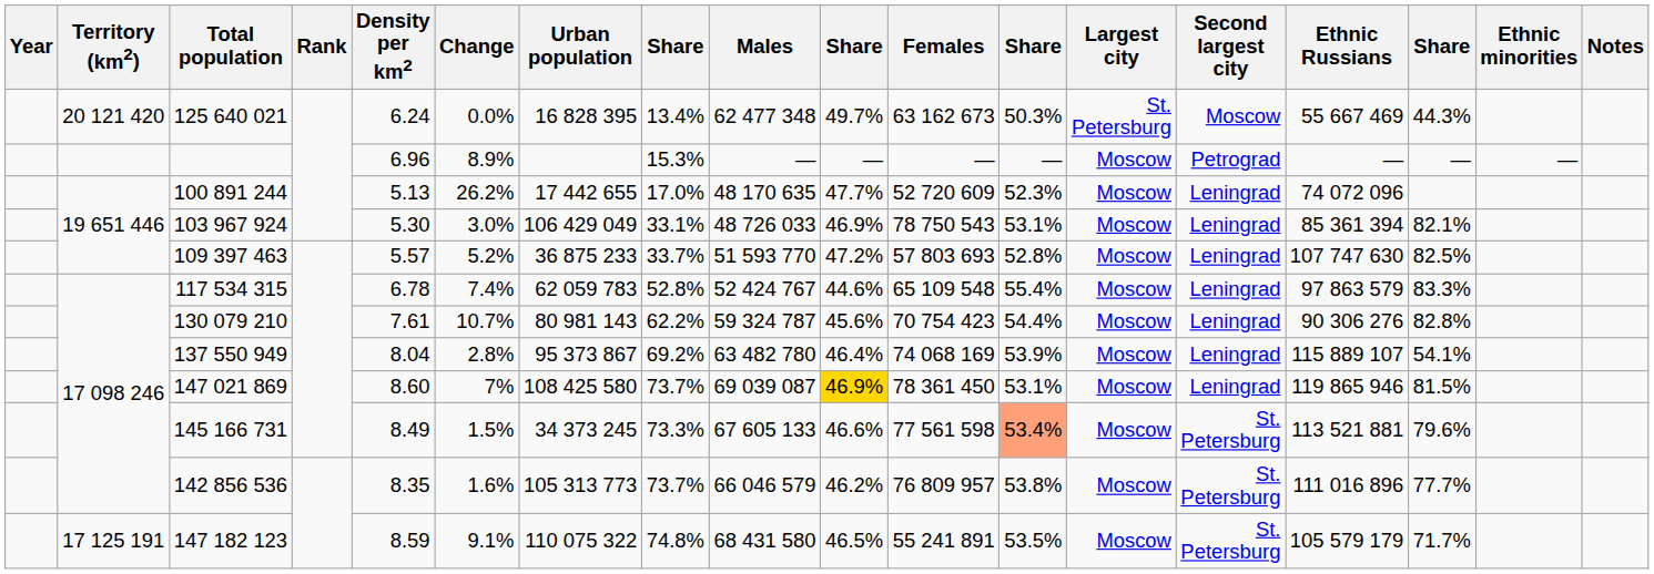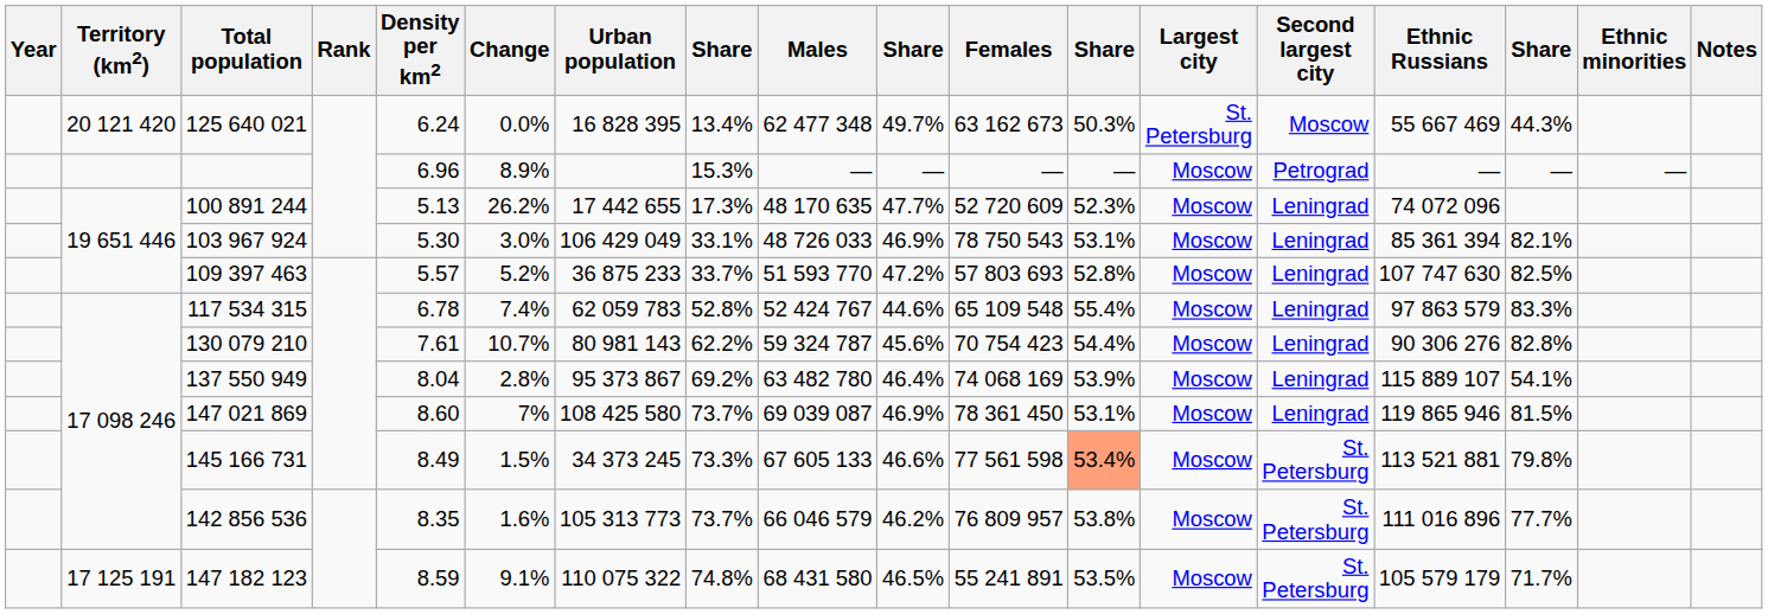100 891 244 | column 8: 17.0% -> 17.3%
147 021 869 | column 10: gold background -> no background
145 166 731 | column 16: 79.6% -> 79.8%
